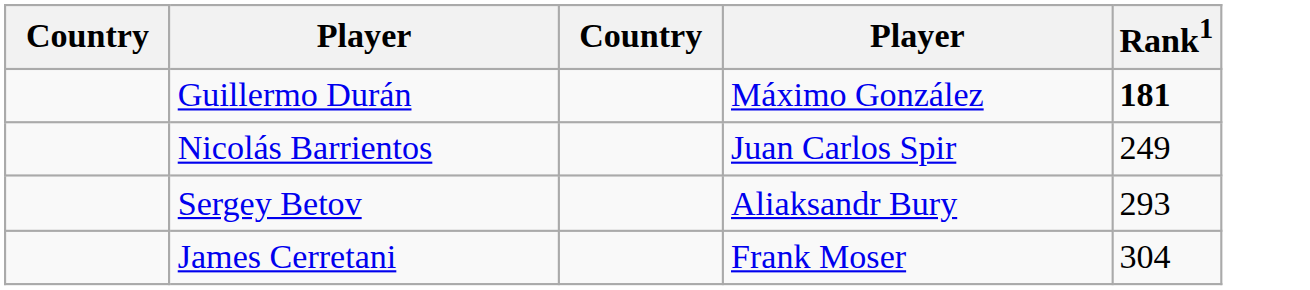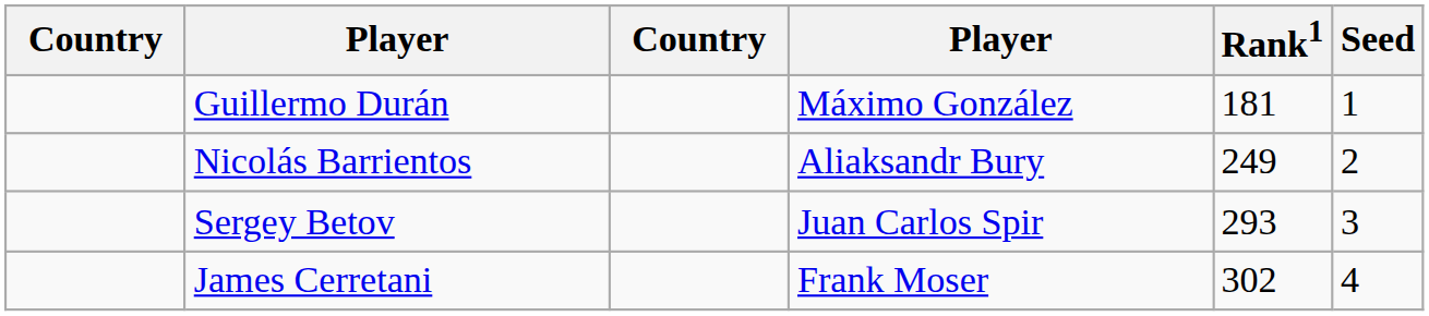+ column: Seed | 1 | 2 | 3 | 4
Guillermo Durán | Rank1: bold -> normal
Nicolás Barrientos | column 4: Juan Carlos Spir -> Aliaksandr Bury
Sergey Betov | column 4: Aliaksandr Bury -> Juan Carlos Spir
James Cerretani | Rank1: 304 -> 302
